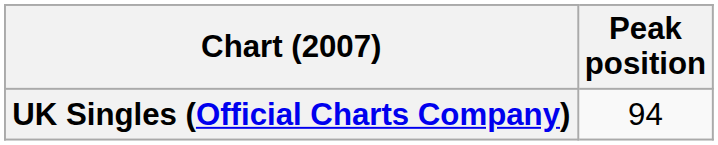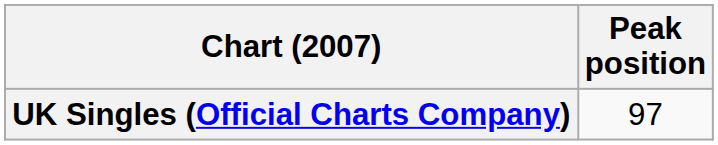UK Singles (Official Charts Company) | Peak position: 94 -> 97
